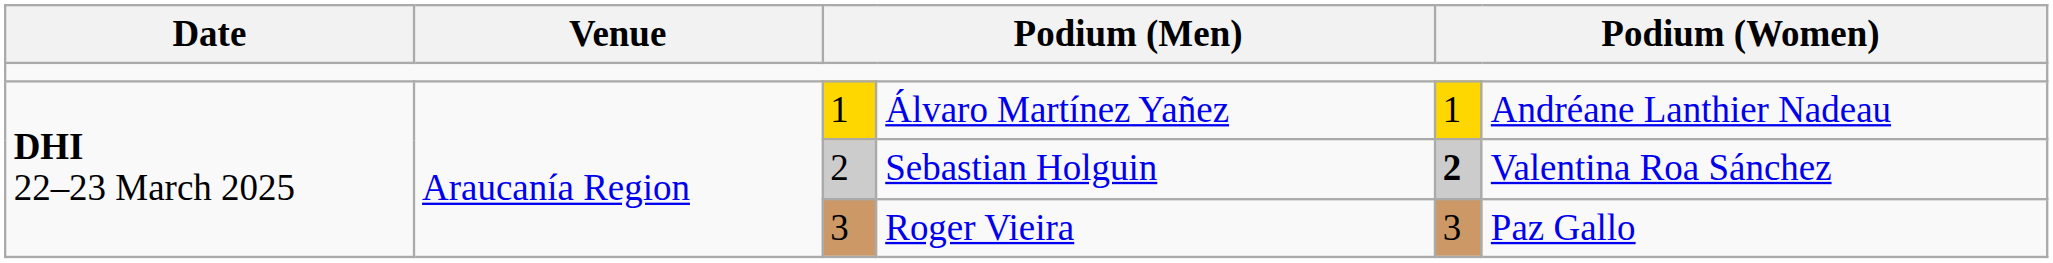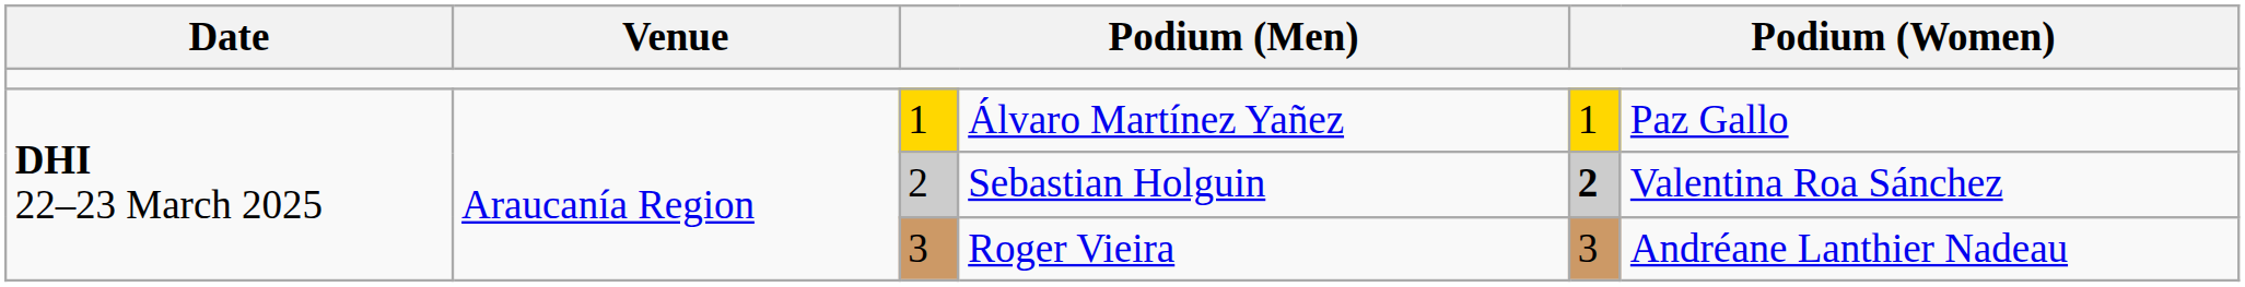Álvaro Martínez Yañez | column 6: Andréane Lanthier Nadeau -> Paz Gallo
Roger Vieira | column 6: Paz Gallo -> Andréane Lanthier Nadeau
